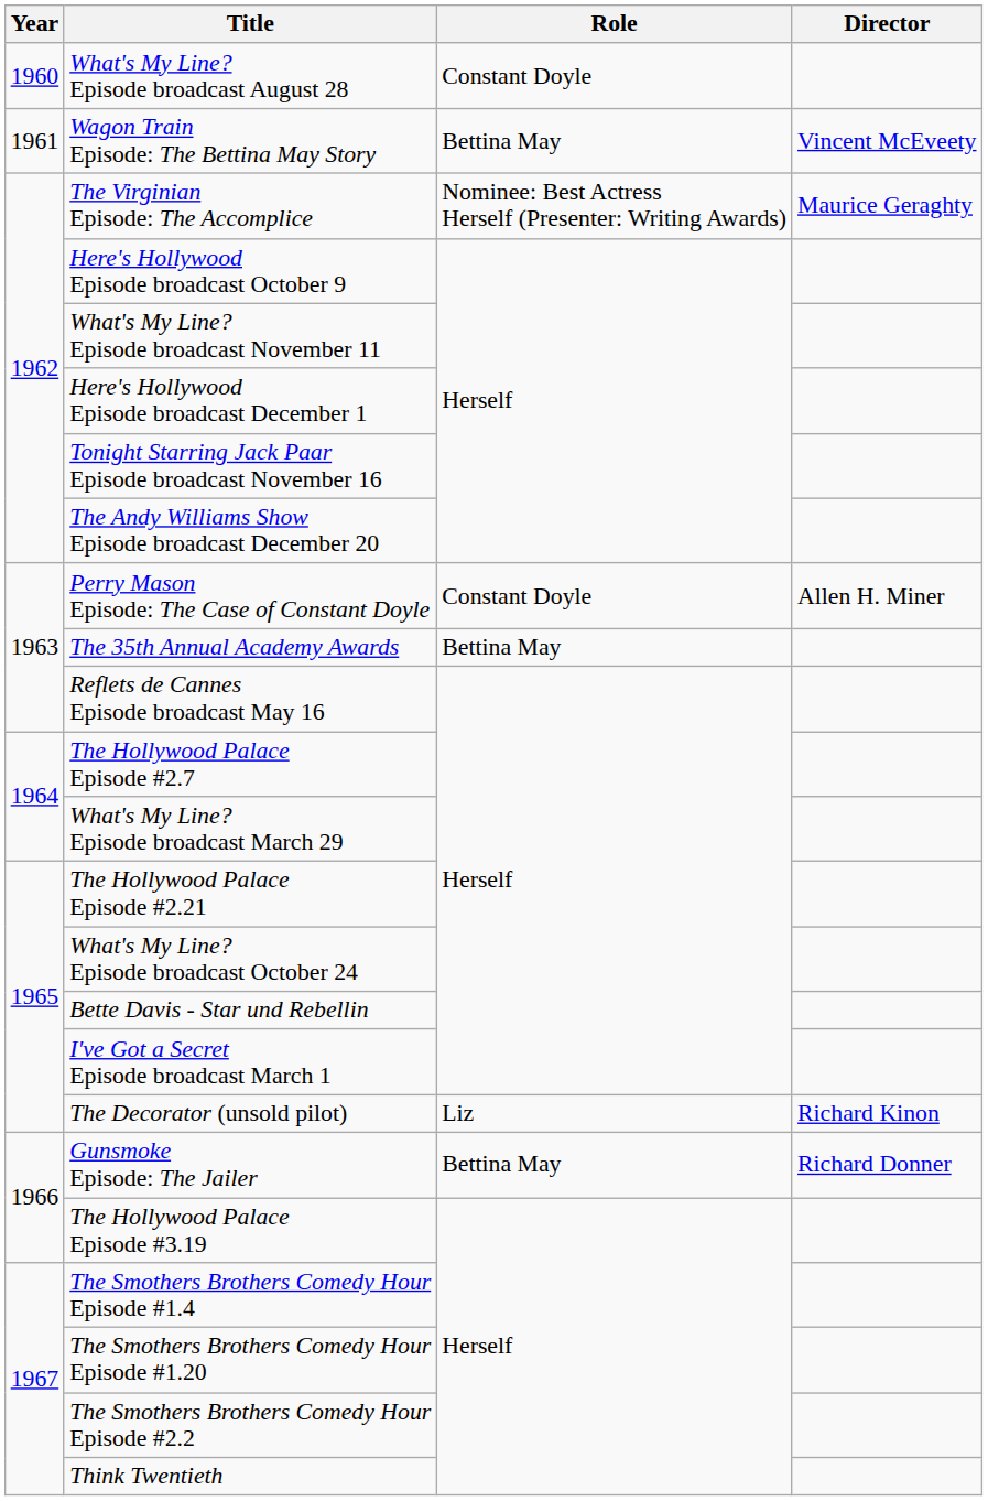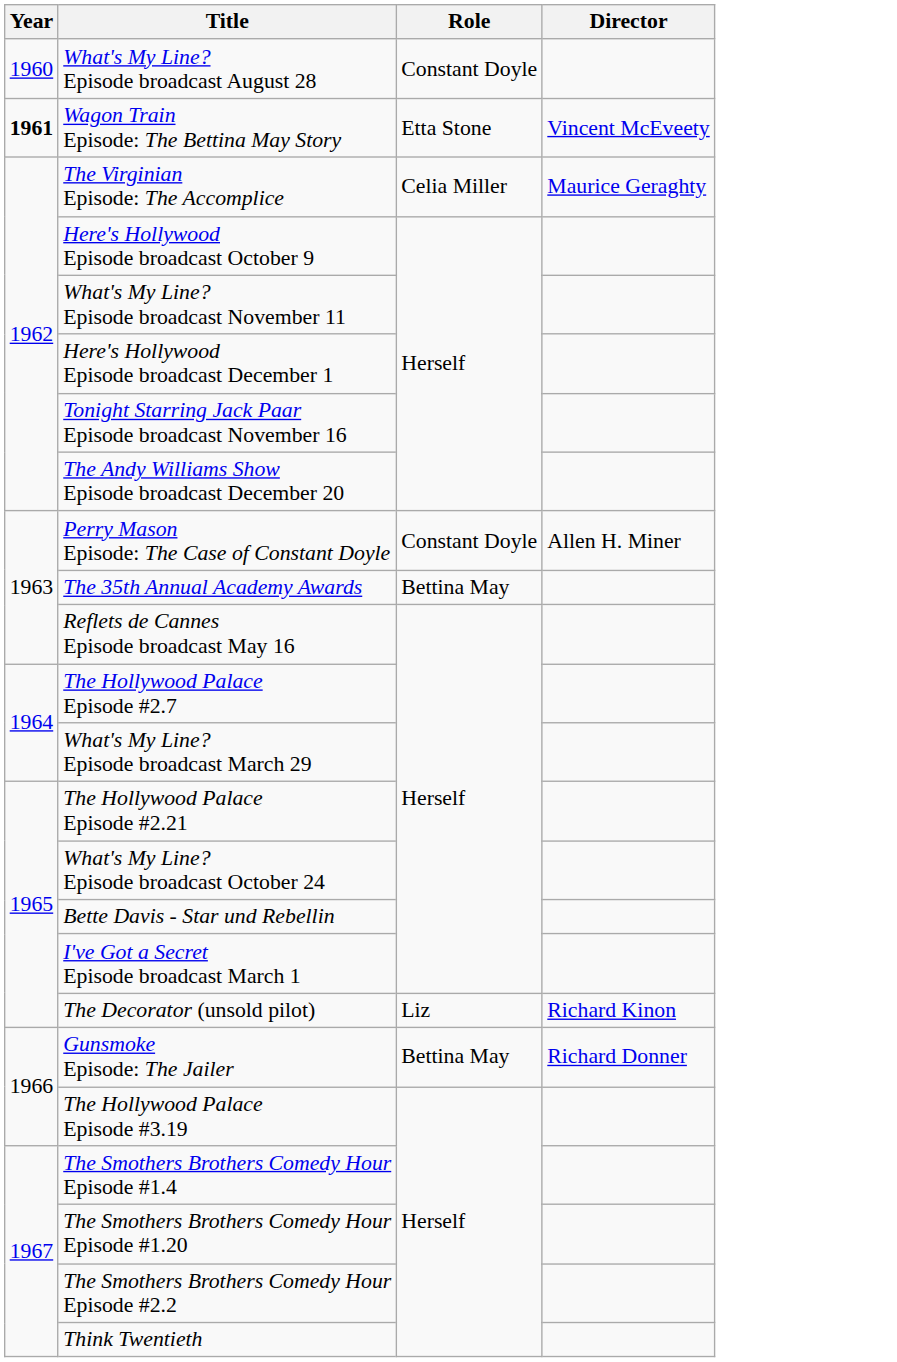Wagon Train Episode: The Bettina May Story | Year: normal -> bold
Wagon Train Episode: The Bettina May Story | Role: Bettina May -> Etta Stone
The Virginian Episode: The Accomplice | Role: Nominee: Best Actress Herself (Presenter: Writing Awards) -> Celia Miller
